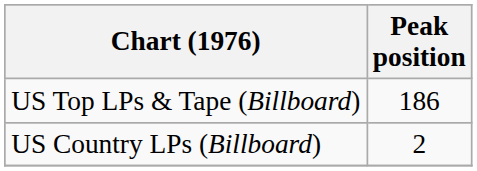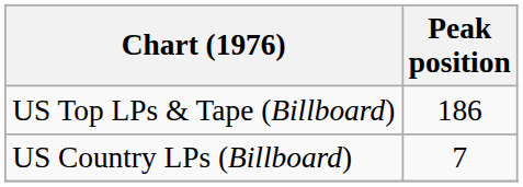US Country LPs (Billboard) | Peak position: 2 -> 7
